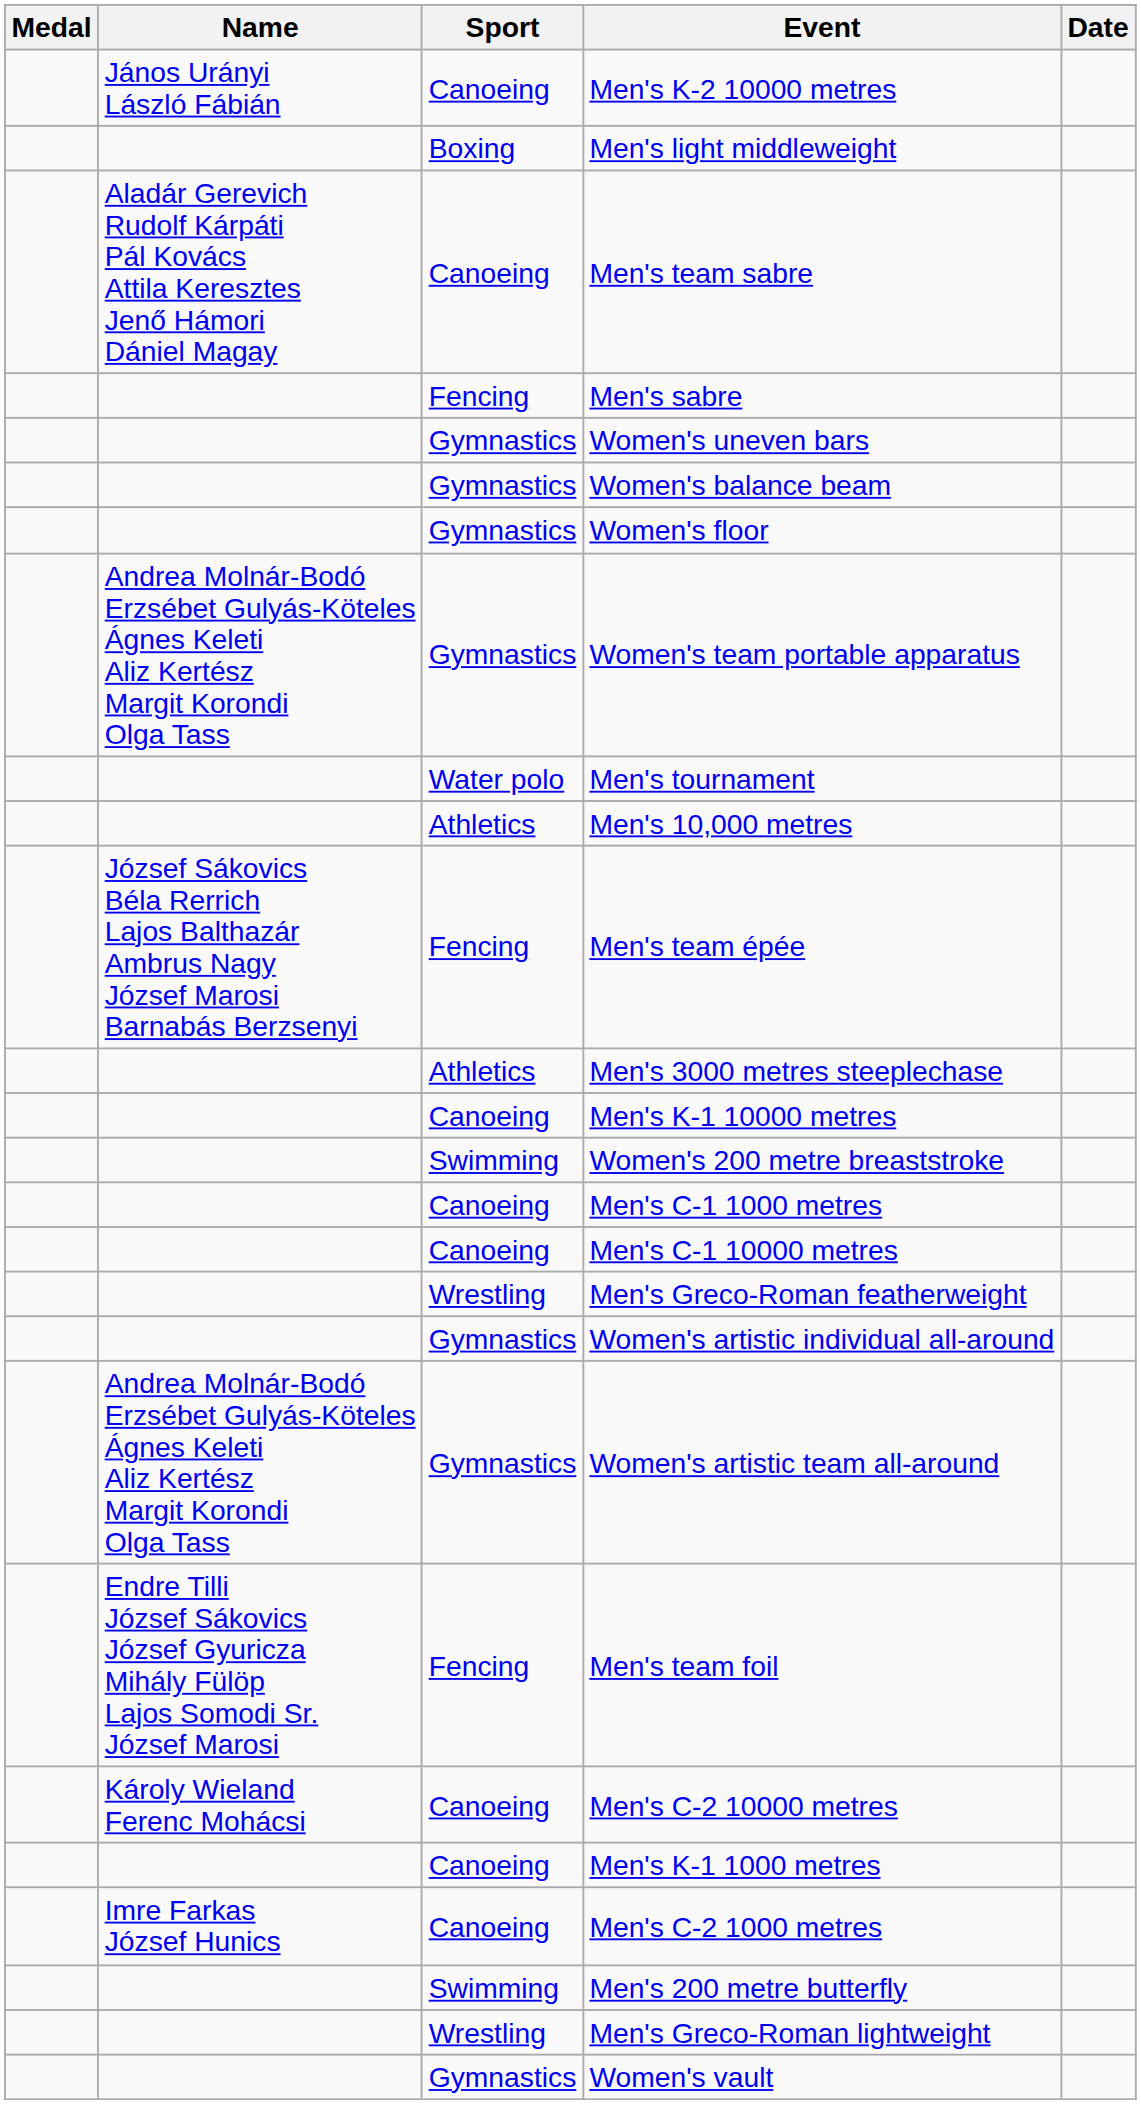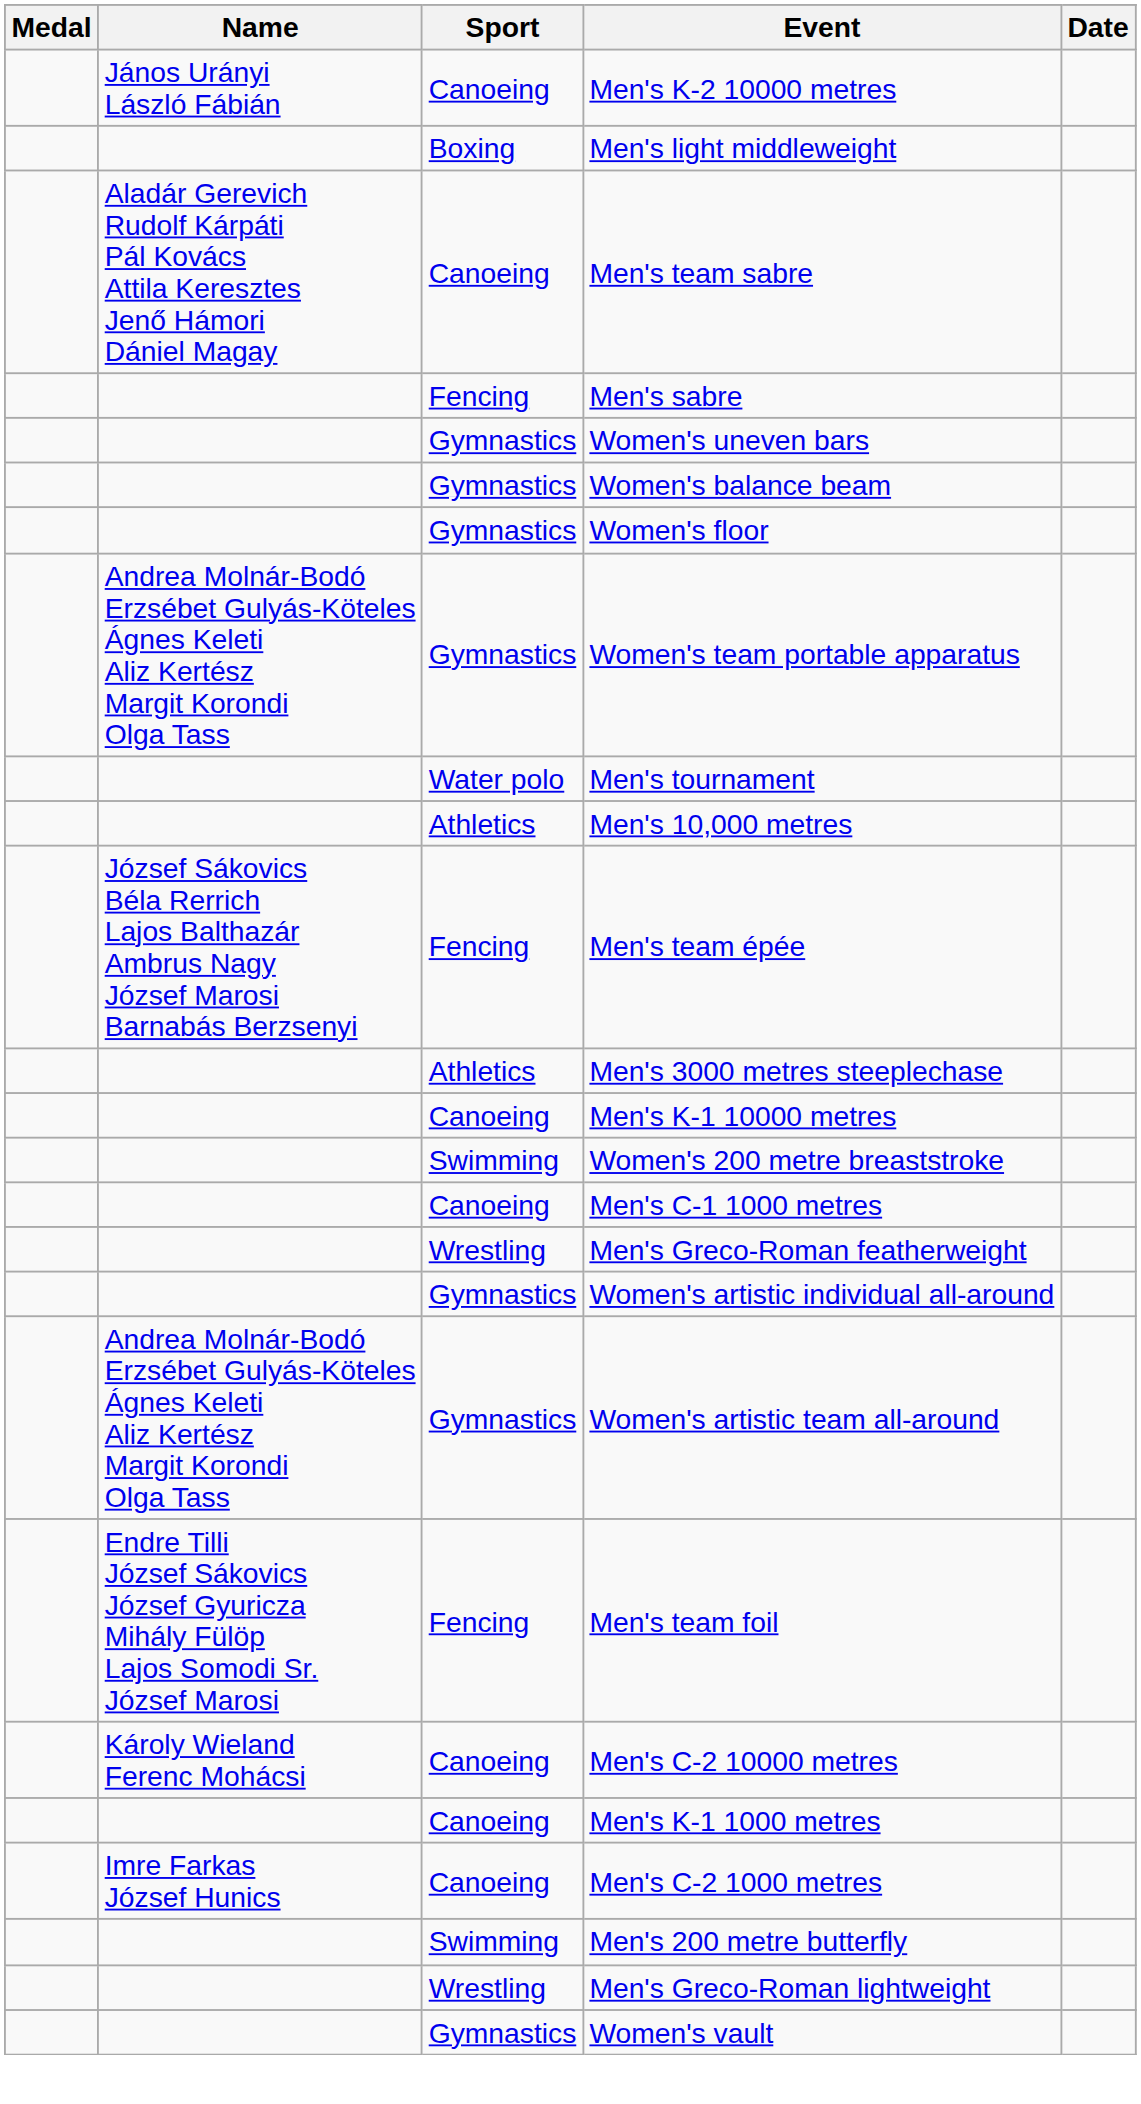- row: Canoeing | Men's C-1 10000 metres
